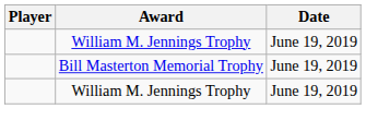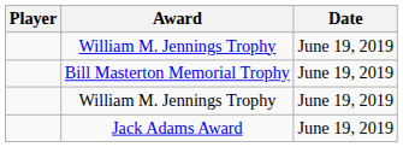+ row: Jack Adams Award | June 19, 2019
